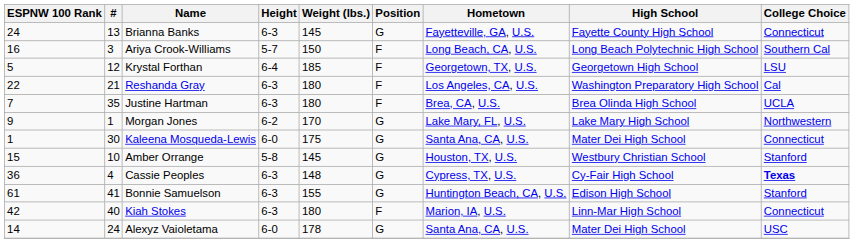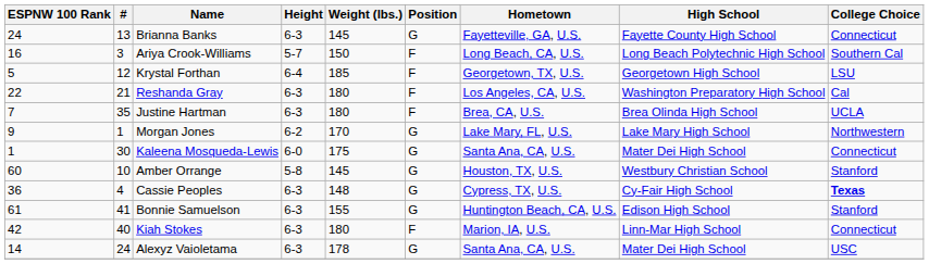Amber Orrange | ESPNW 100 Rank: 15 -> 60
Alexyz Vaioletama | Height: 6-0 -> 6-3
